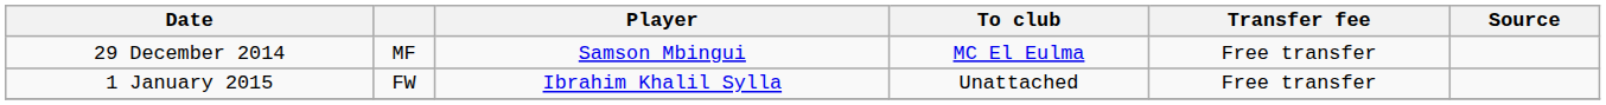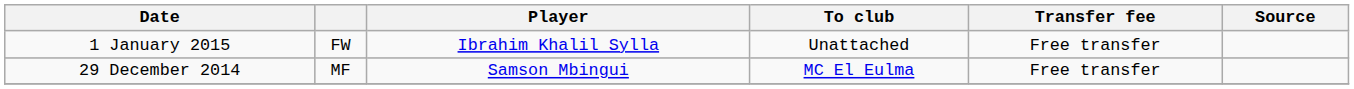rows swapped: 29 December 2014 <-> 1 January 2015
